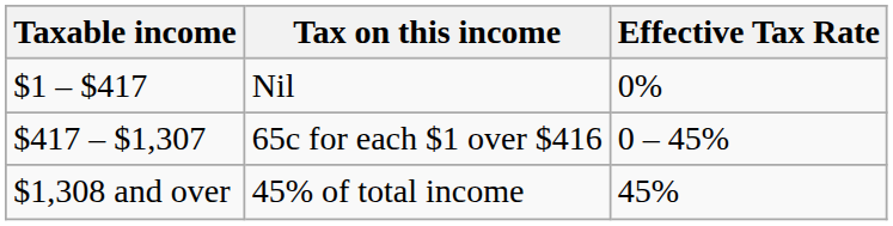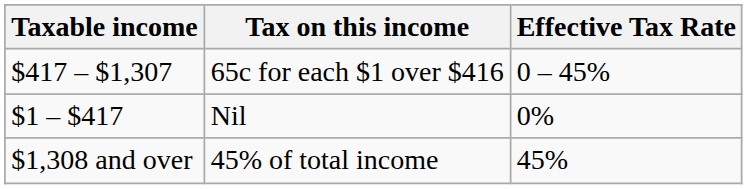rows swapped: Nil <-> 65c for each $1 over $416
